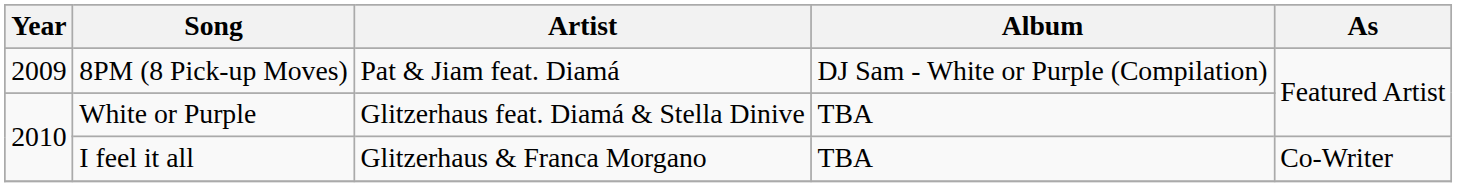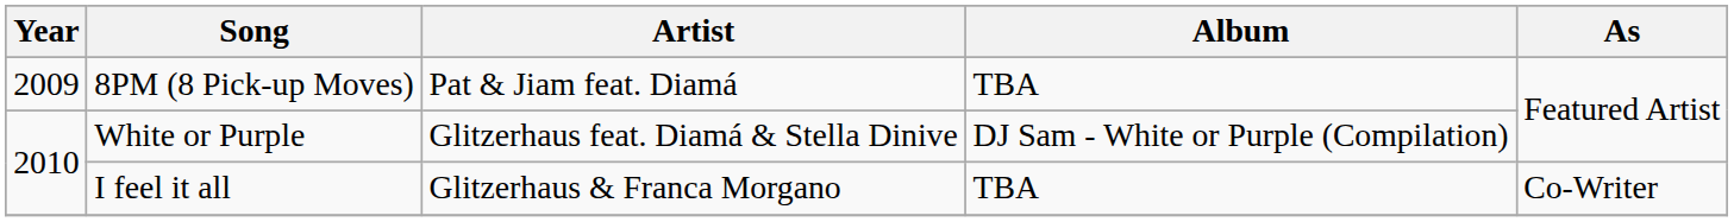8PM (8 Pick-up Moves) | Album: DJ Sam - White or Purple (Compilation) -> TBA
White or Purple | Album: TBA -> DJ Sam - White or Purple (Compilation)
